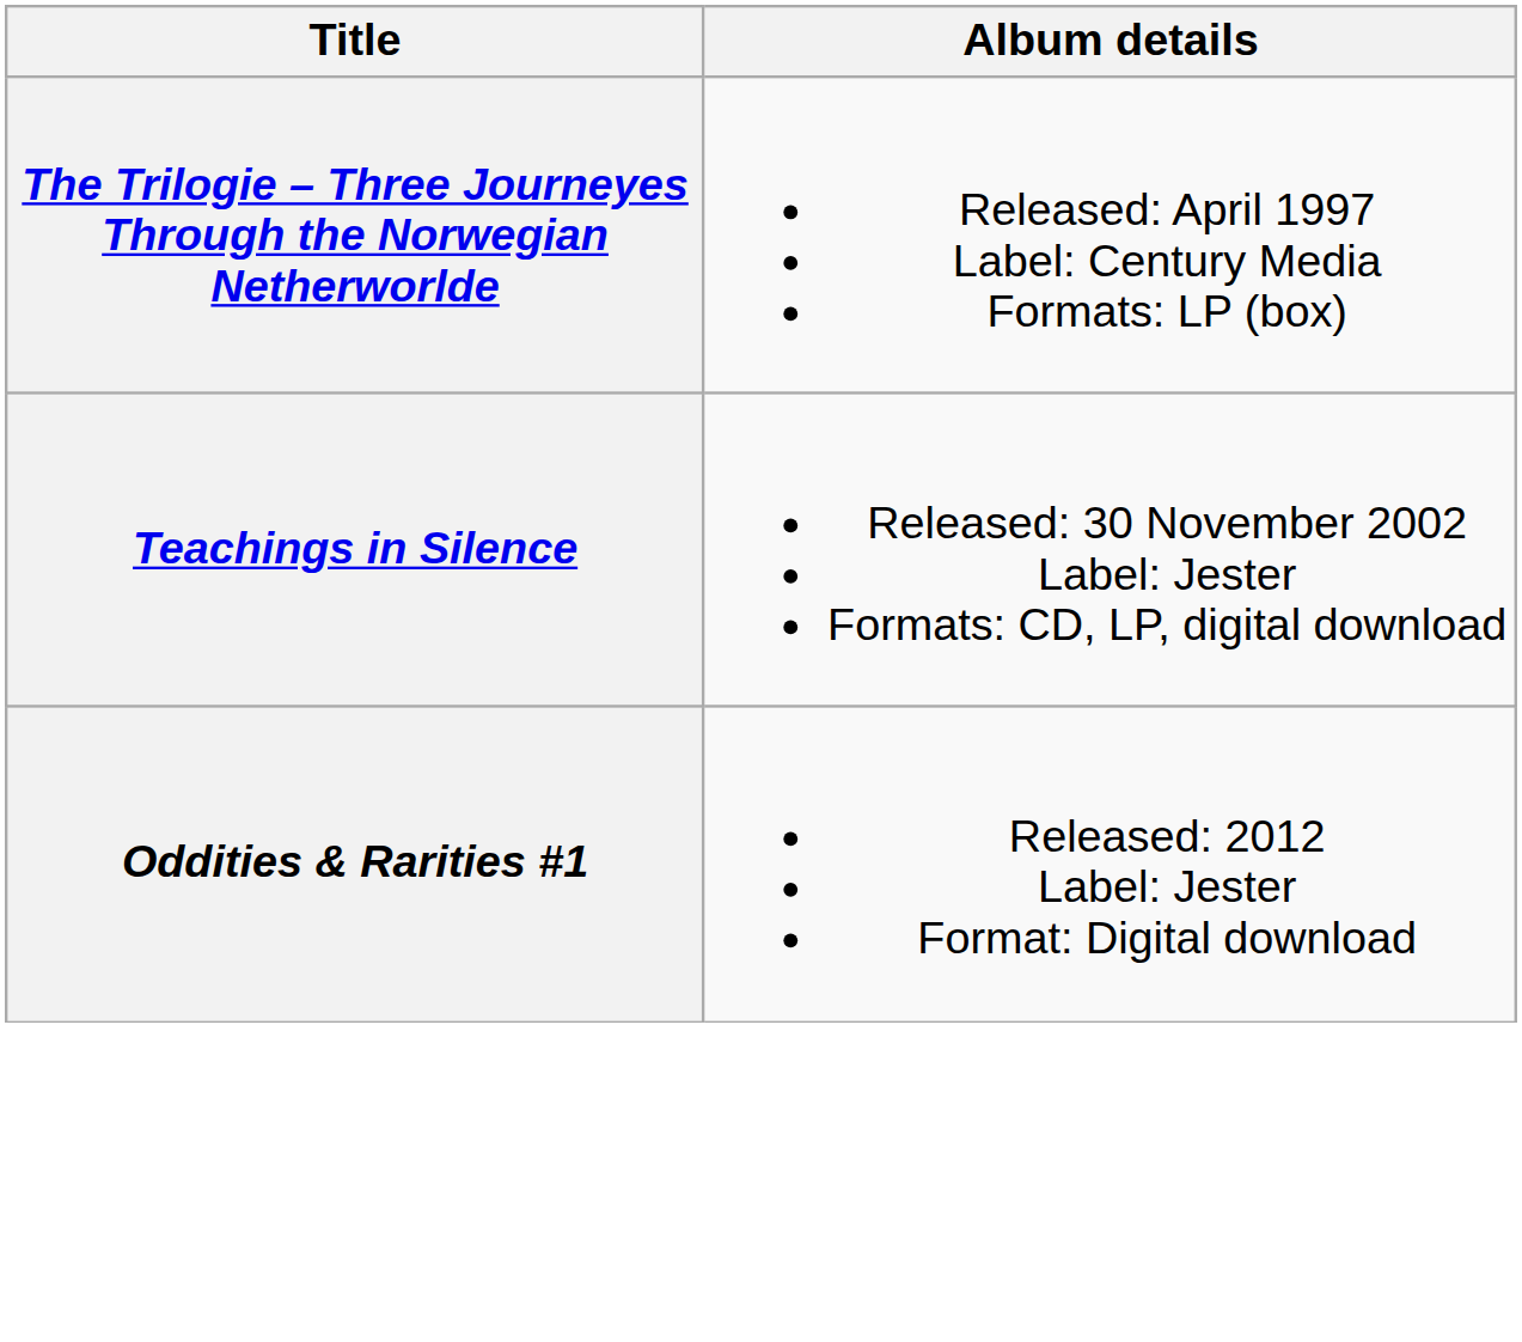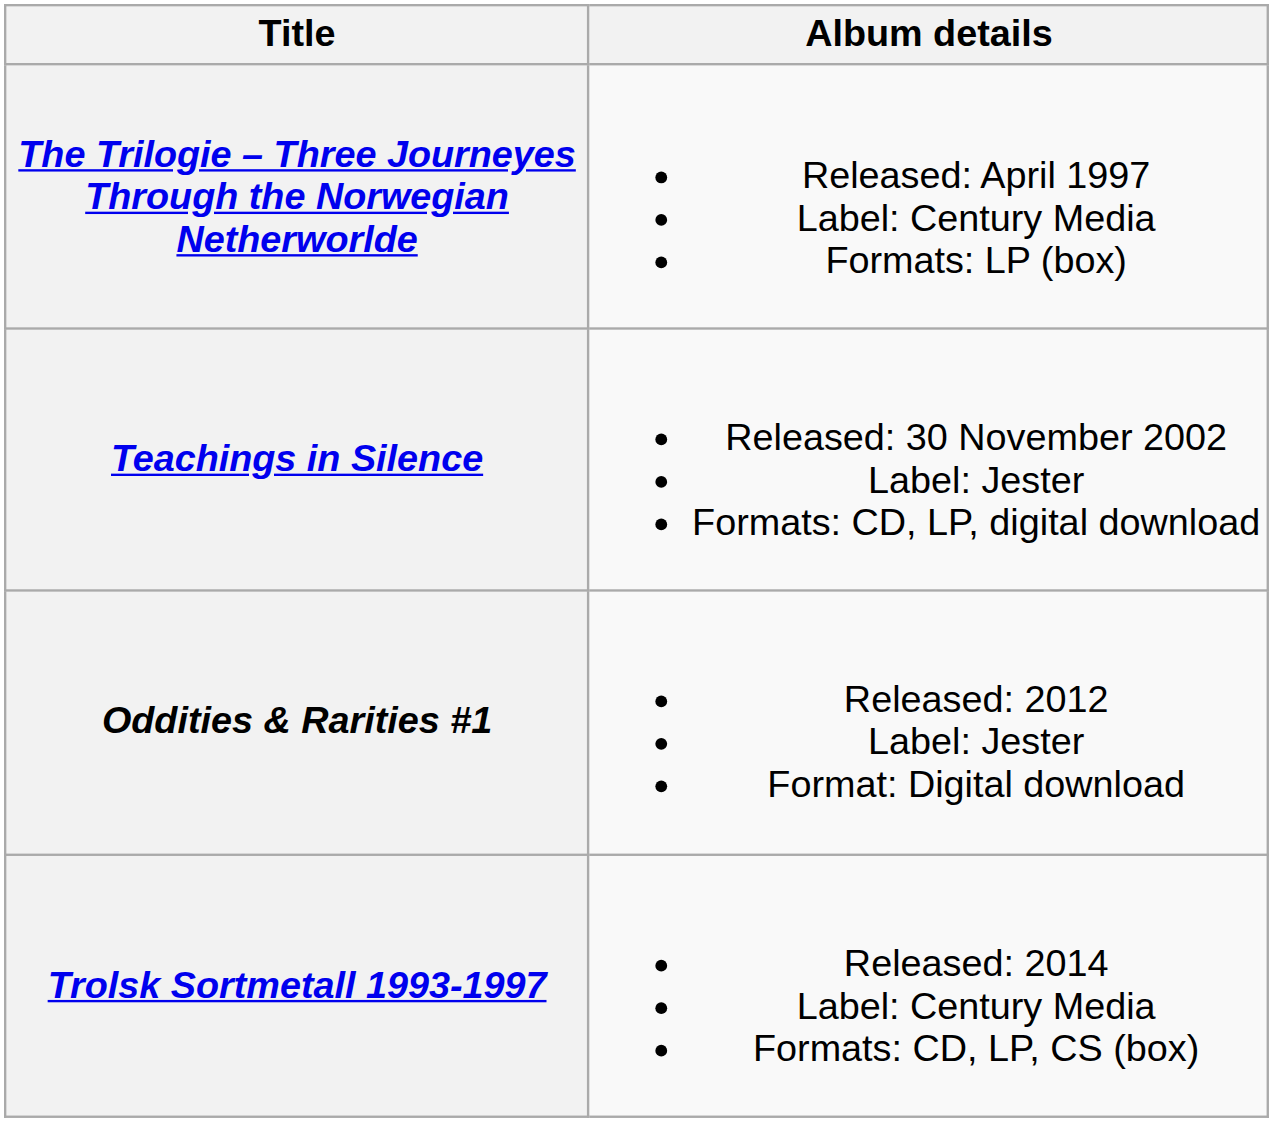+ row: Trolsk Sortmetall 1993-1997 | Released: 2014 Label: Century Media Formats: CD, LP, CS (box)
